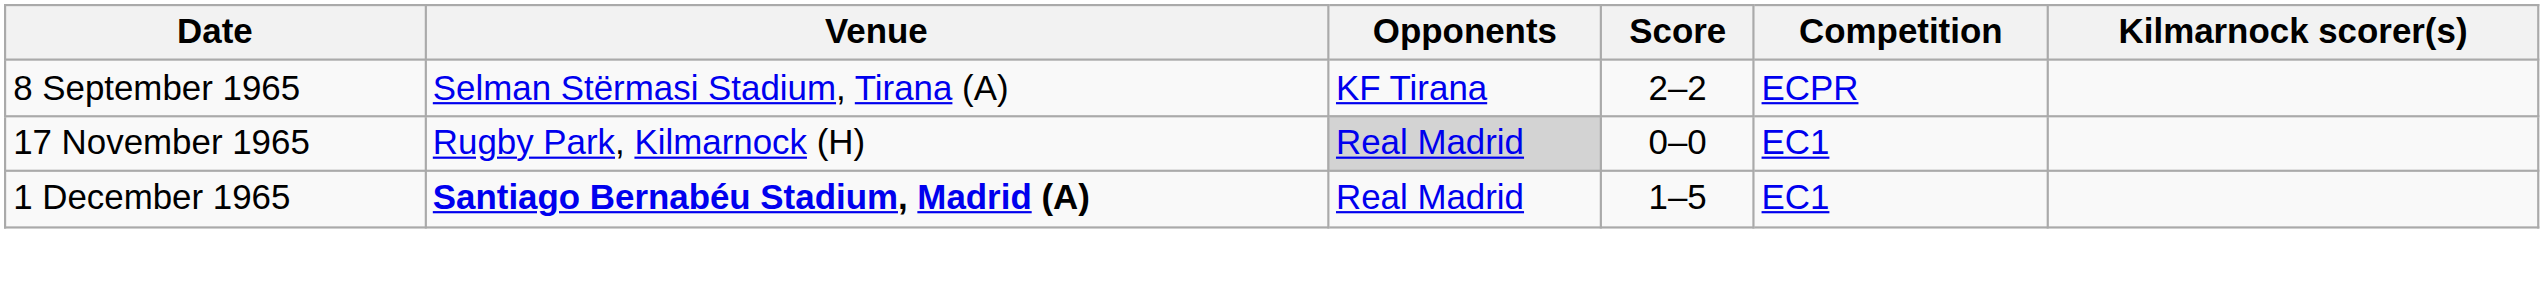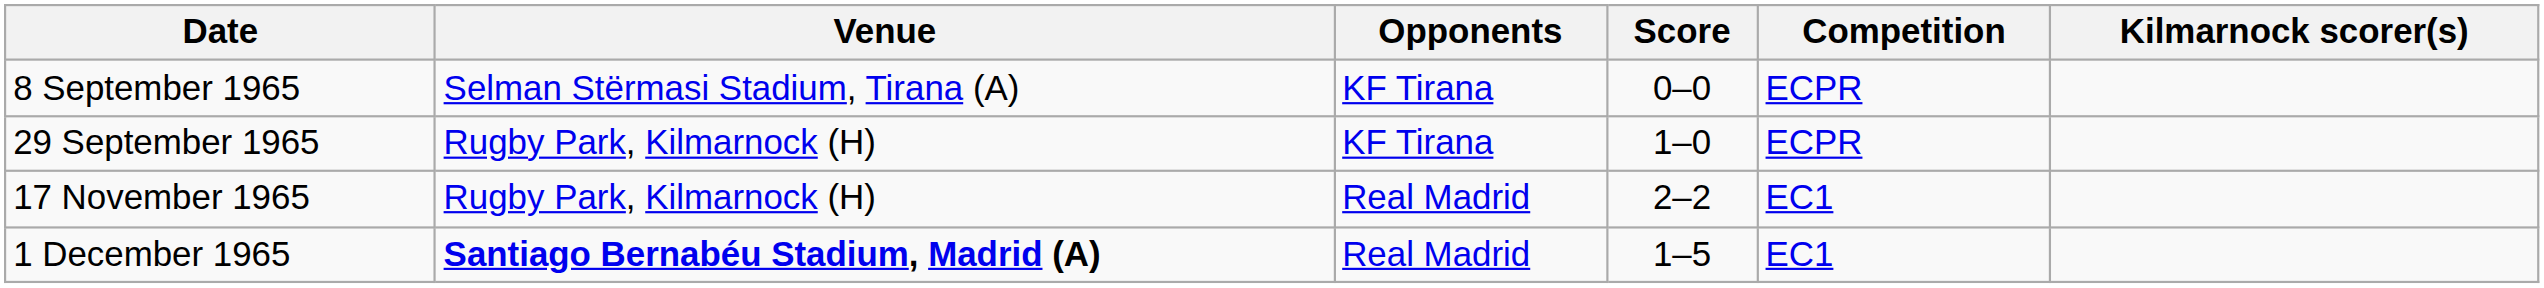8 September 1965 | Score: 2–2 -> 0–0
+ row: 29 September 1965 | Rugby Park, Kilmarnock (H) | KF Tirana | 1–0 | ECPR
17 November 1965 | Opponents: lightgrey background -> no background
17 November 1965 | Score: 0–0 -> 2–2
